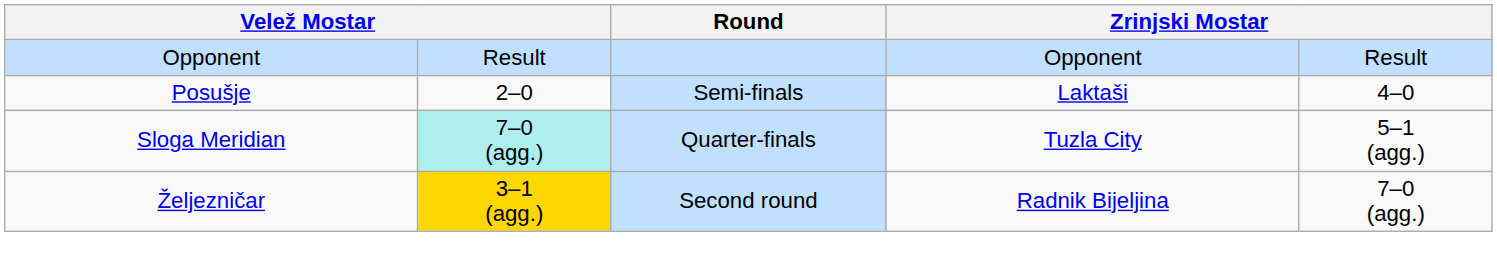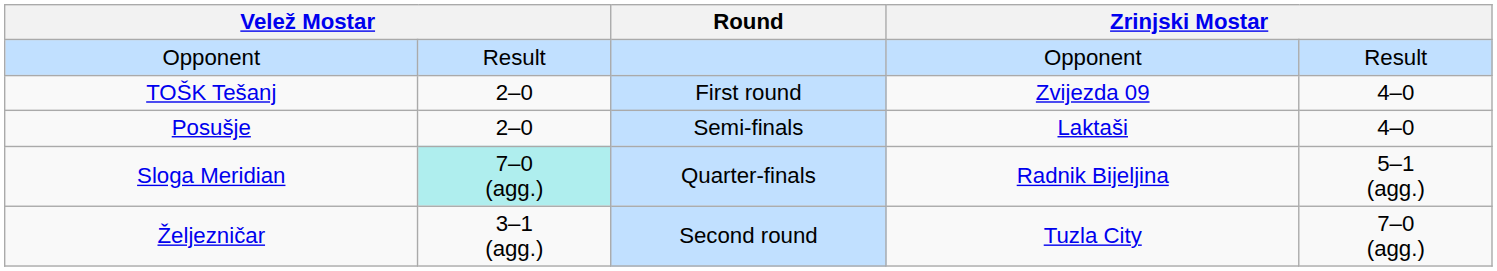+ row: TOŠK Tešanj | 2–0 | First round | Zvijezda 09 | 4–0
Sloga Meridian | column 4: Tuzla City -> Radnik Bijeljina
Željezničar | column 2: gold background -> no background
Željezničar | column 4: Radnik Bijeljina -> Tuzla City
